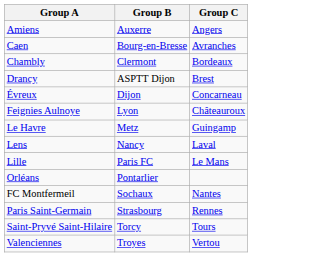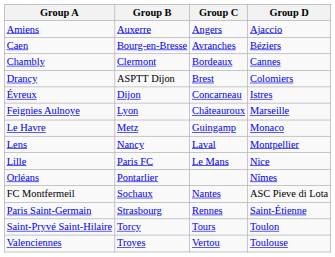+ column: Group D | Ajaccio | Béziers | Cannes | Colomiers | Istres | Marseille | Monaco | Montpellier | Nice | Nîmes | ASC Pieve di Lota | Saint-Étienne | Toulon | Toulouse
